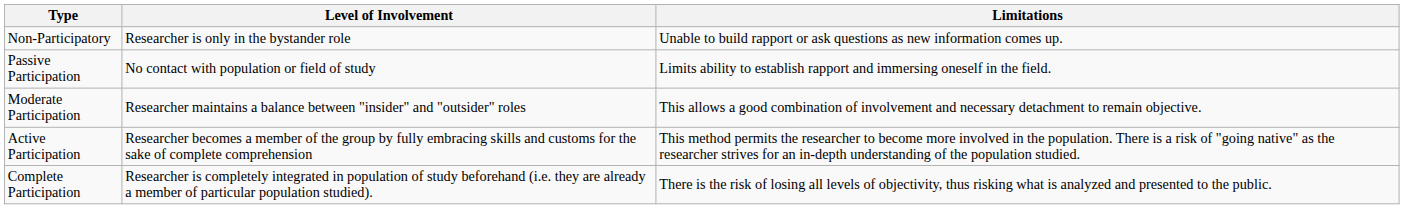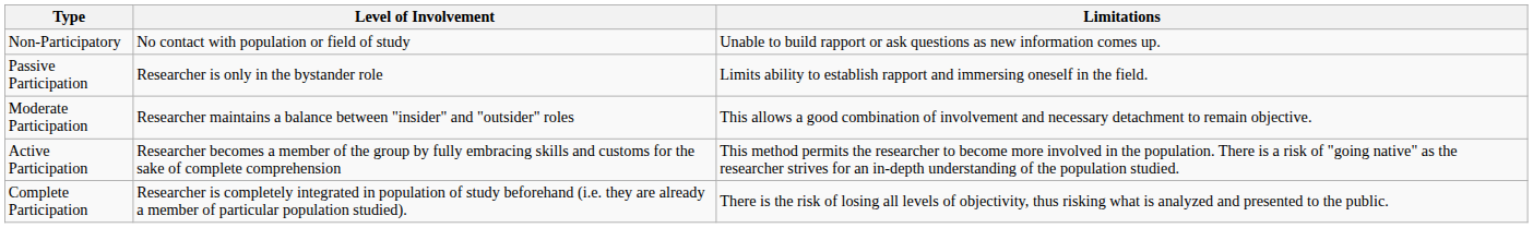Non-Participatory | Level of Involvement: Researcher is only in the bystander role -> No contact with population or field of study
Passive Participation | Level of Involvement: No contact with population or field of study -> Researcher is only in the bystander role
